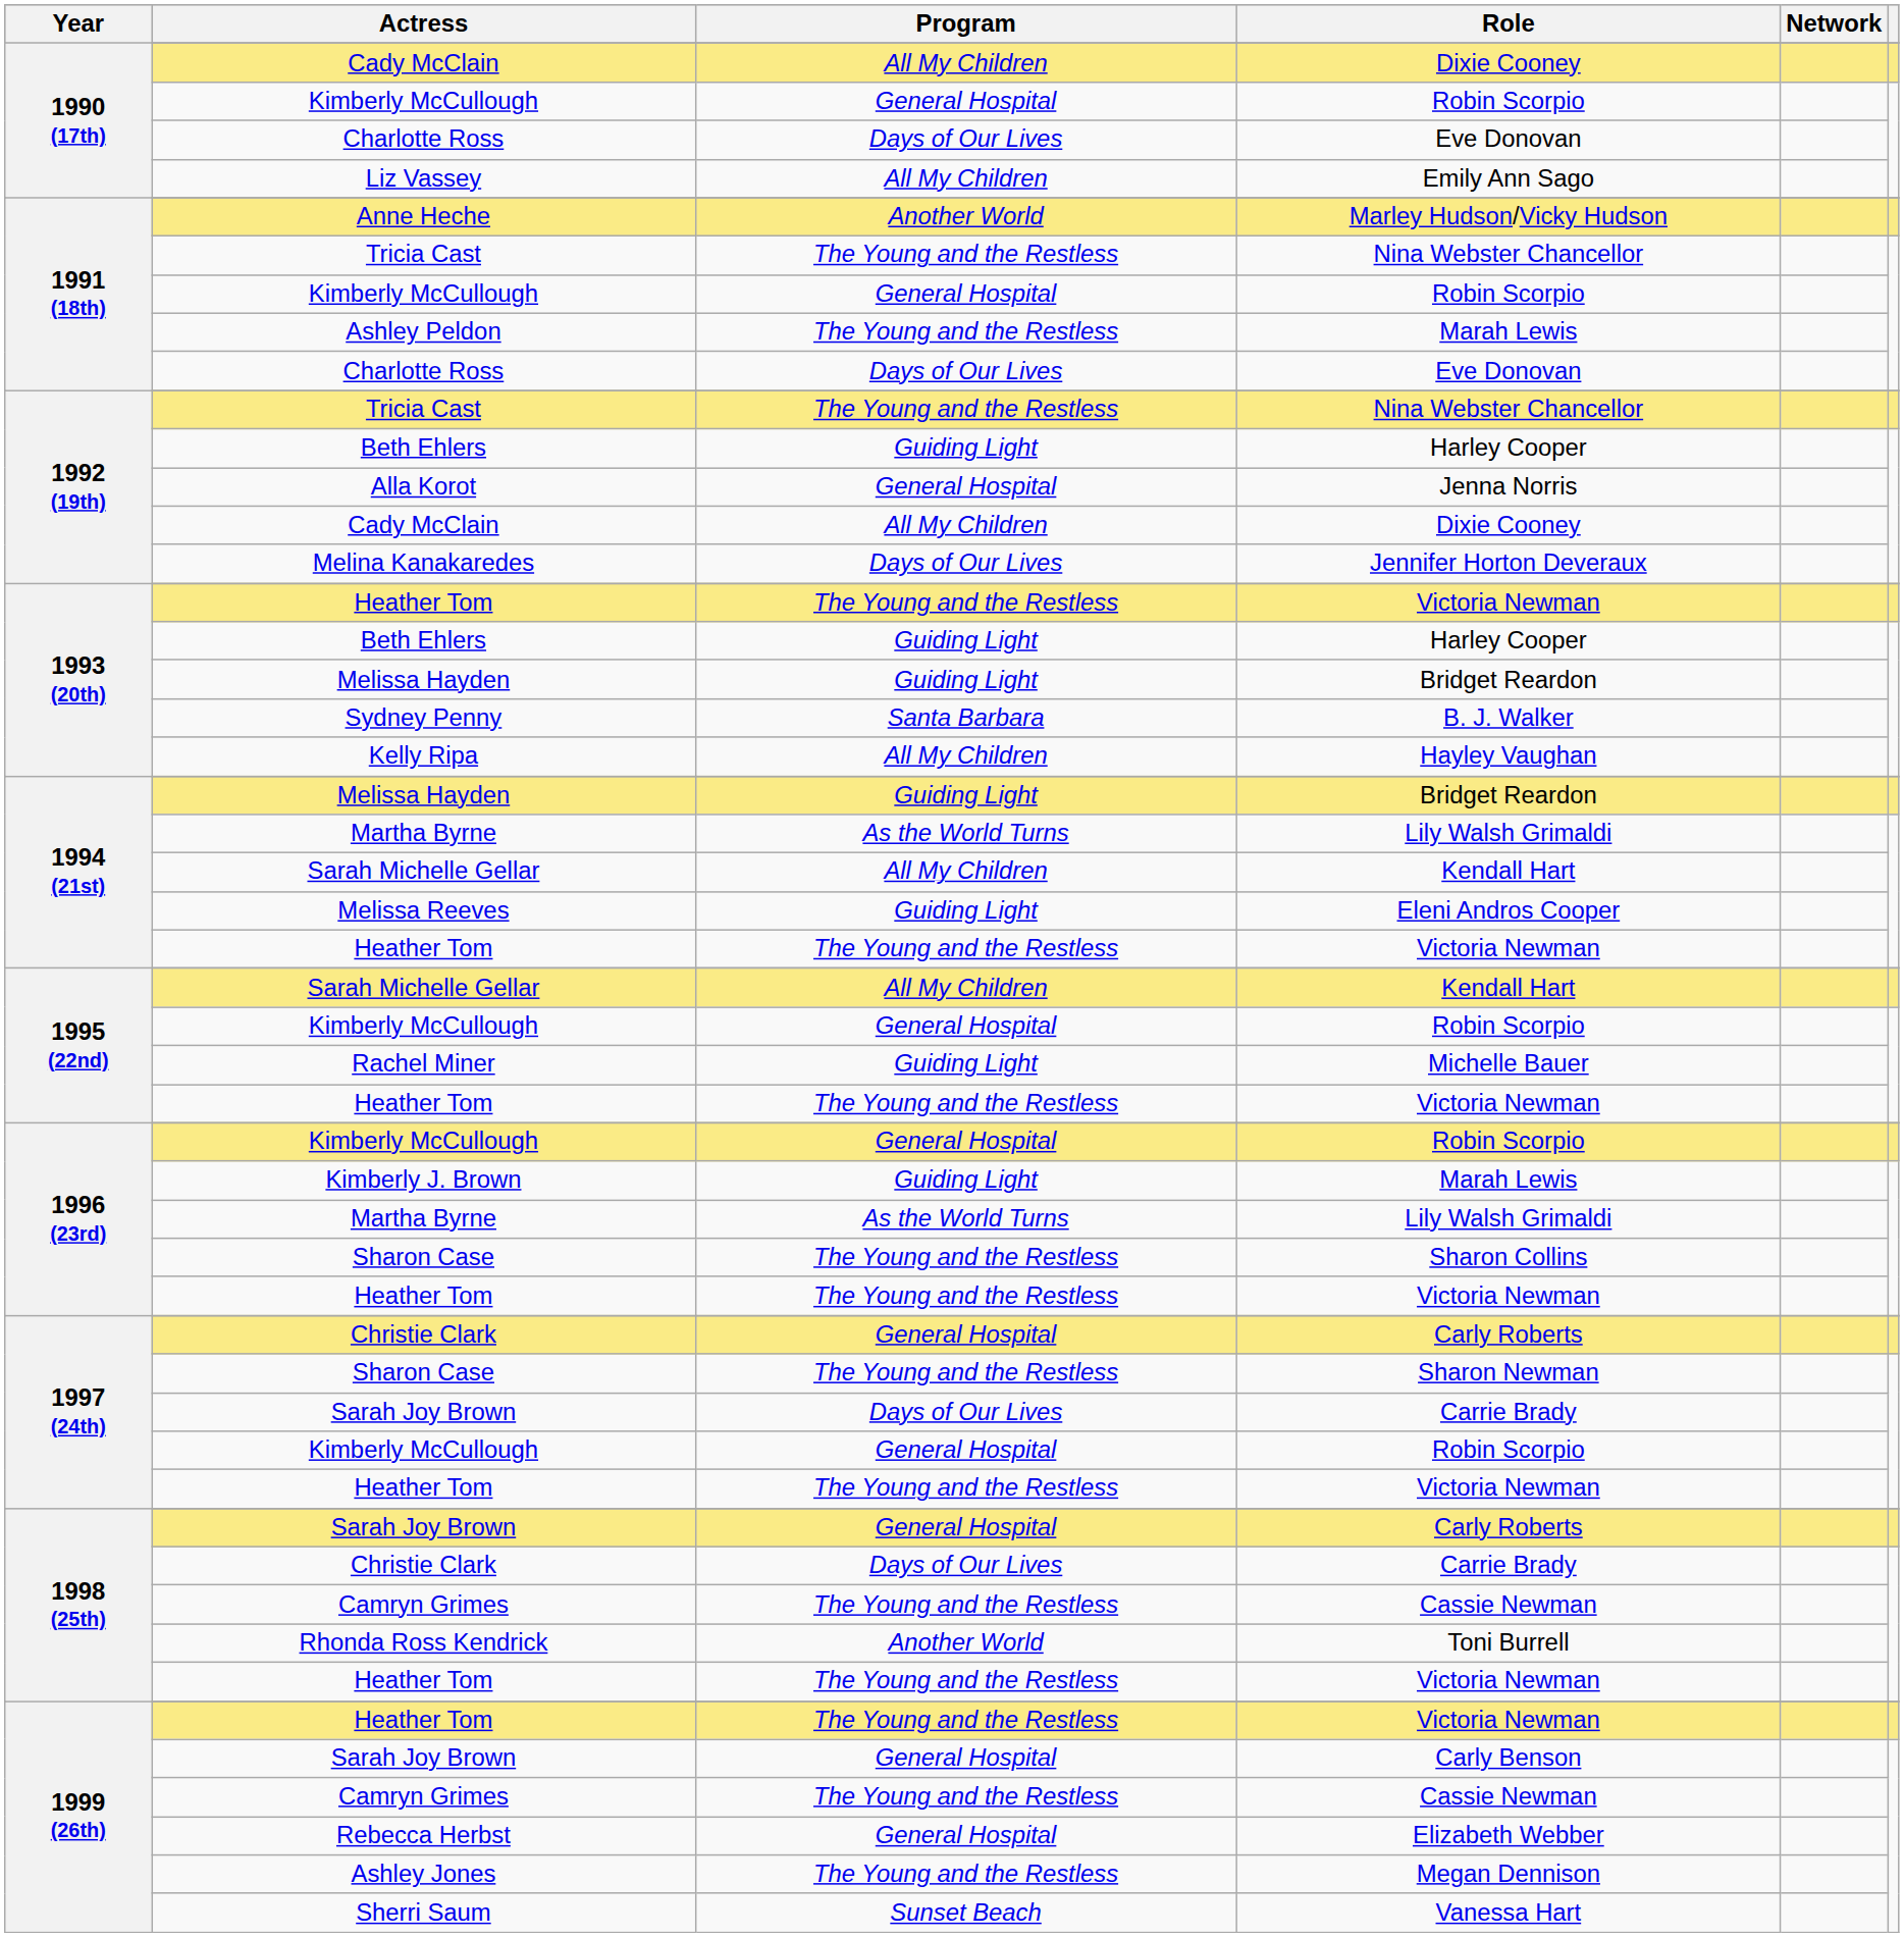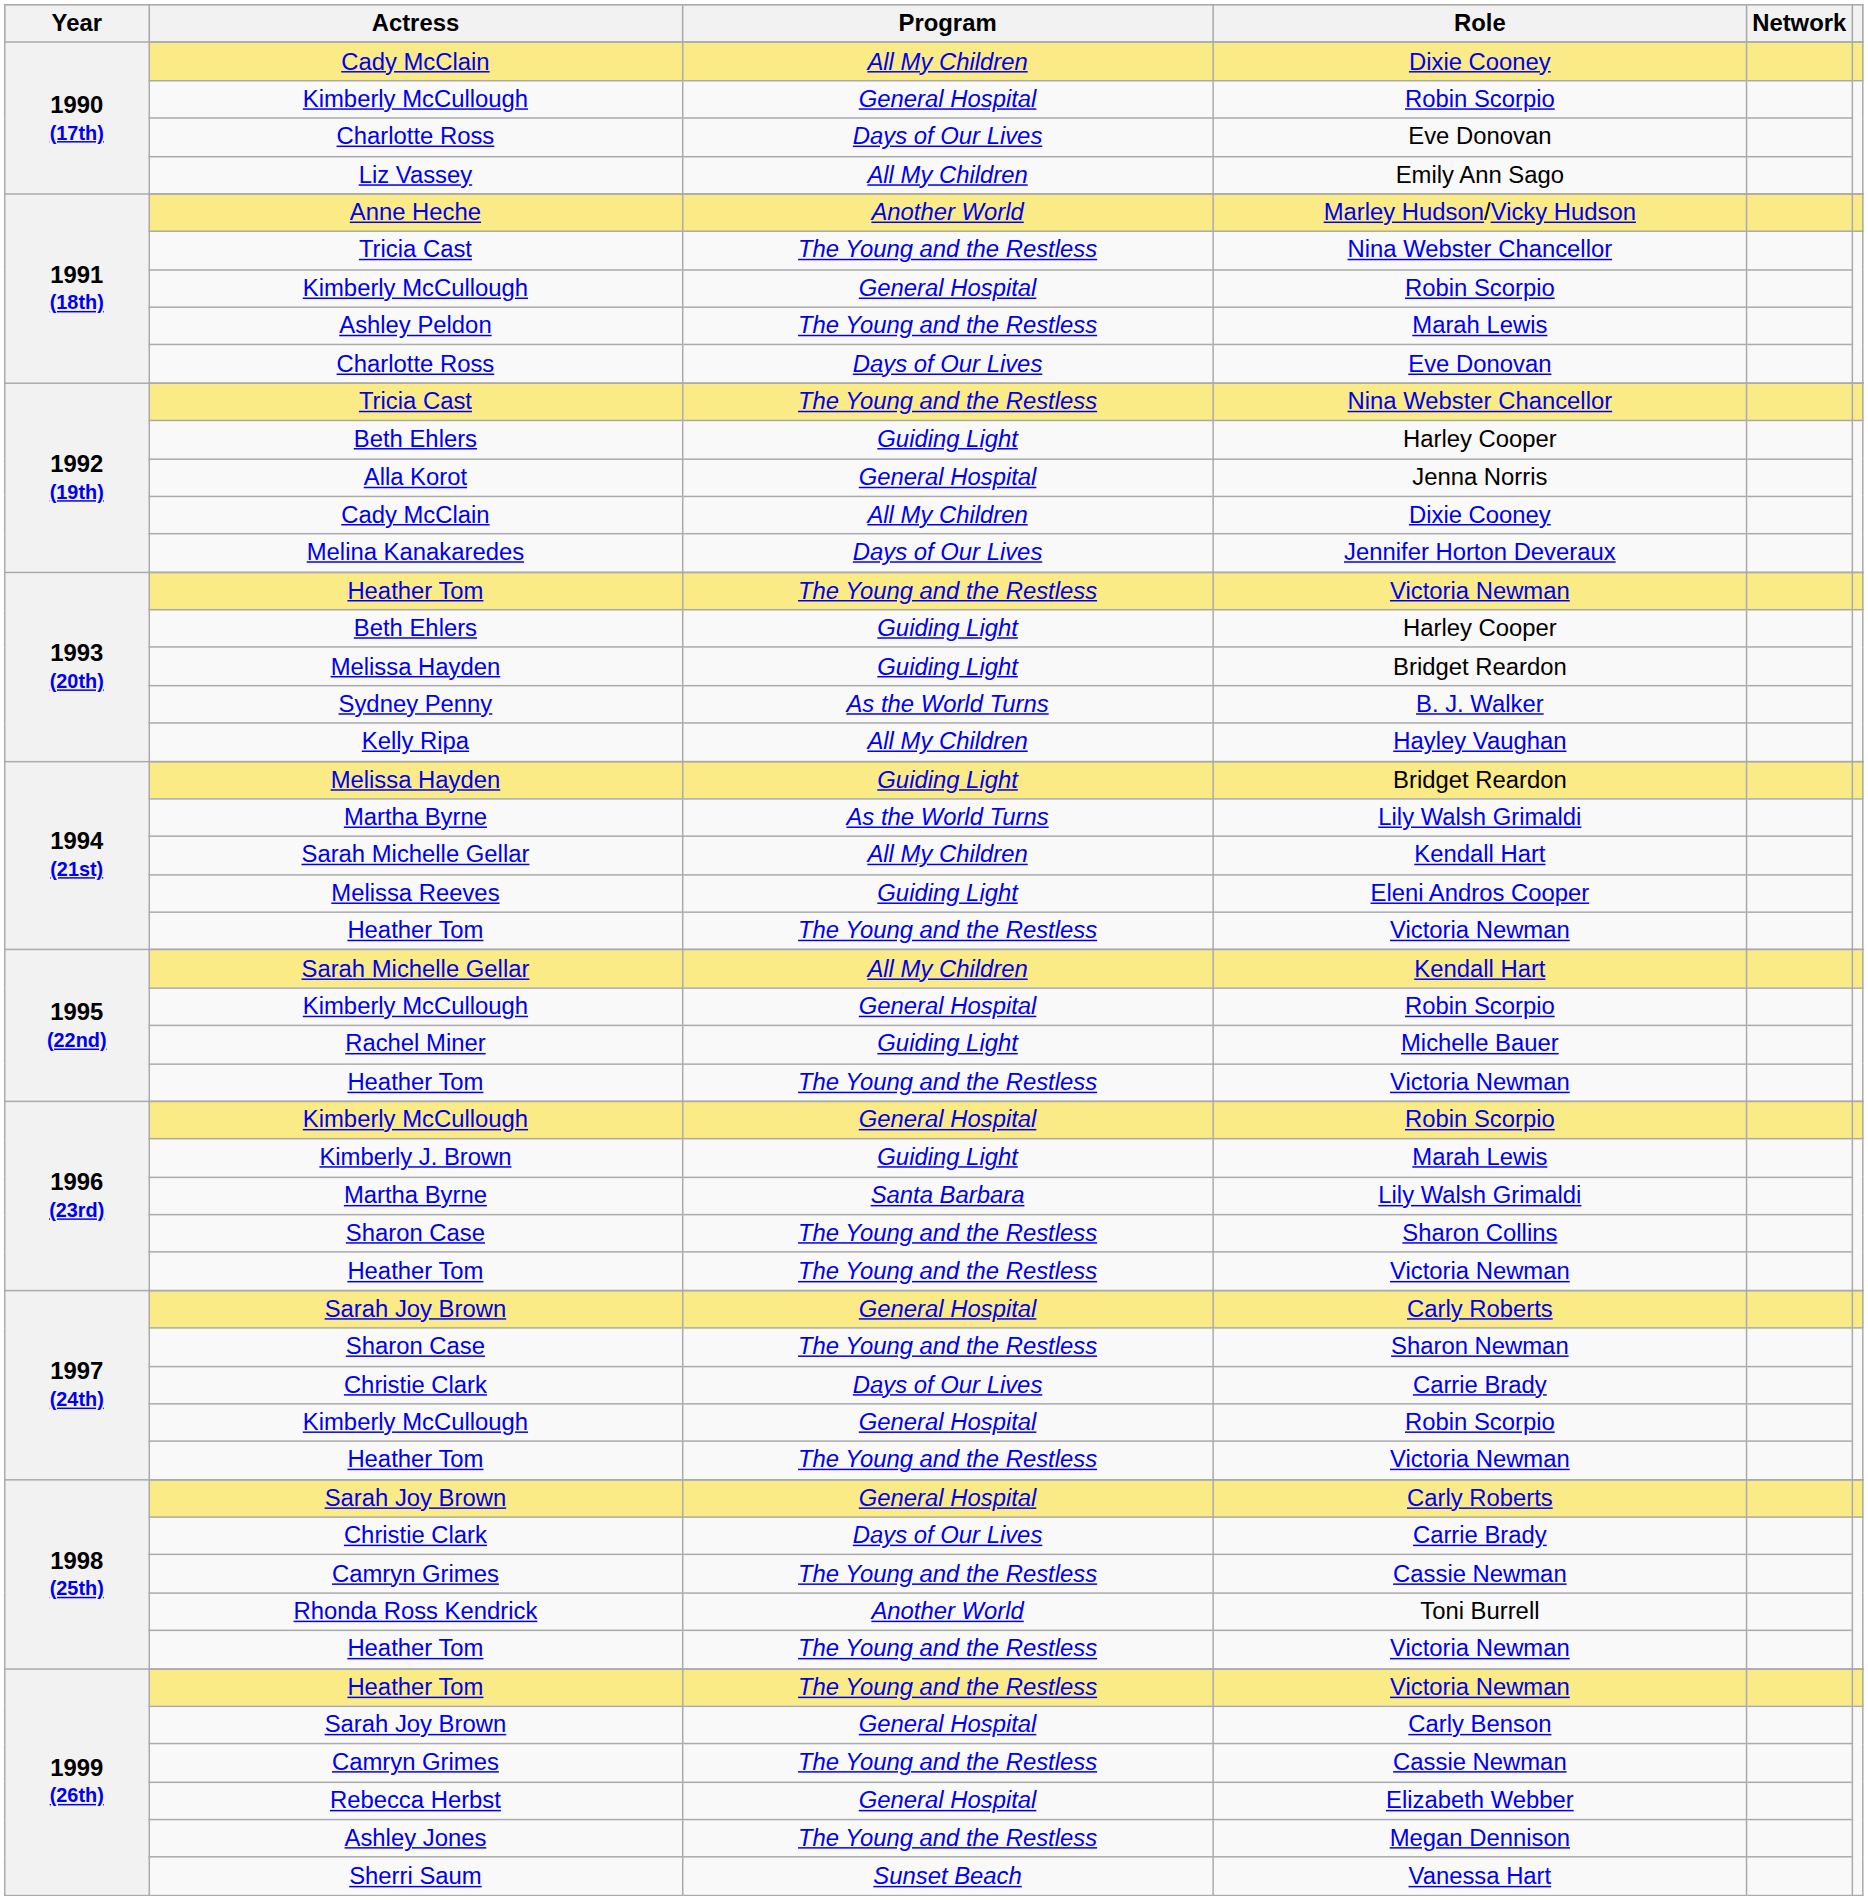B. J. Walker | Program: Santa Barbara -> As the World Turns
1996 (23rd) / Lily Walsh Grimaldi | Program: As the World Turns -> Santa Barbara
1997 (24th) / Carly Roberts | Actress: Christie Clark -> Sarah Joy Brown
1997 (24th) / Carrie Brady | Actress: Sarah Joy Brown -> Christie Clark
